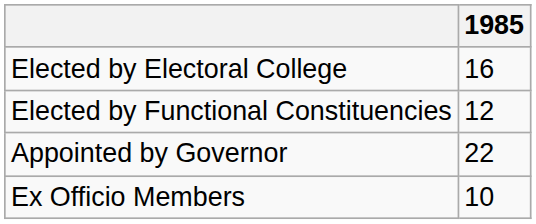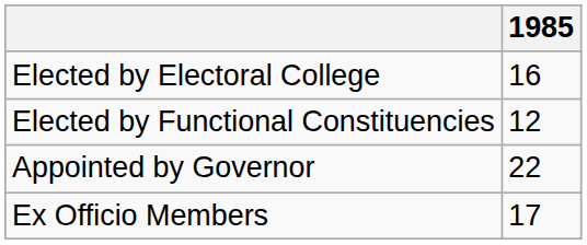Ex Officio Members | 1985: 10 -> 17
